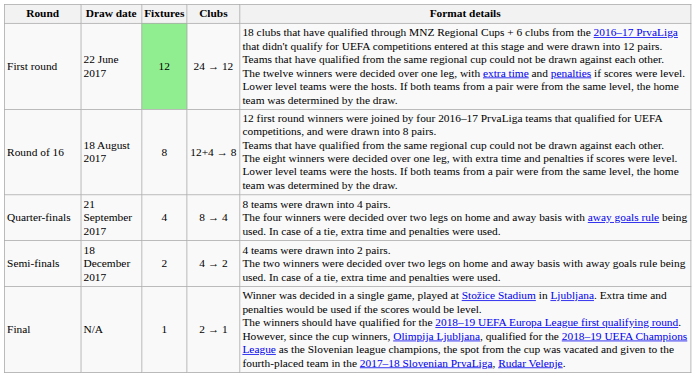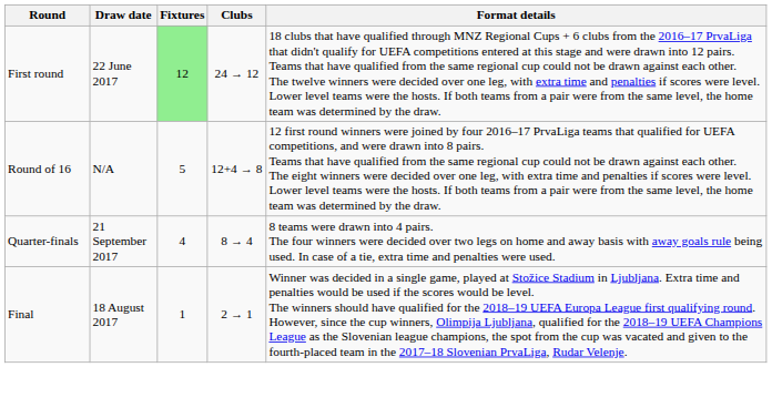Round of 16 | Draw date: 18 August 2017 -> N/A
Round of 16 | Fixtures: 8 -> 5
- row: Semi-finals | 18 December 2017 | 2 | 4 → 2 | 4 teams were drawn into 2 pairs. The two winners were decided over two legs on home and away basis with away goals rule being used. In case of a tie, extra time and penalties were used.
Final | Draw date: N/A -> 18 August 2017
